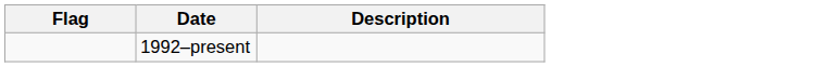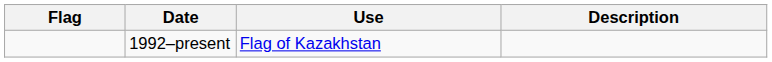+ column: Use | Flag of Kazakhstan
